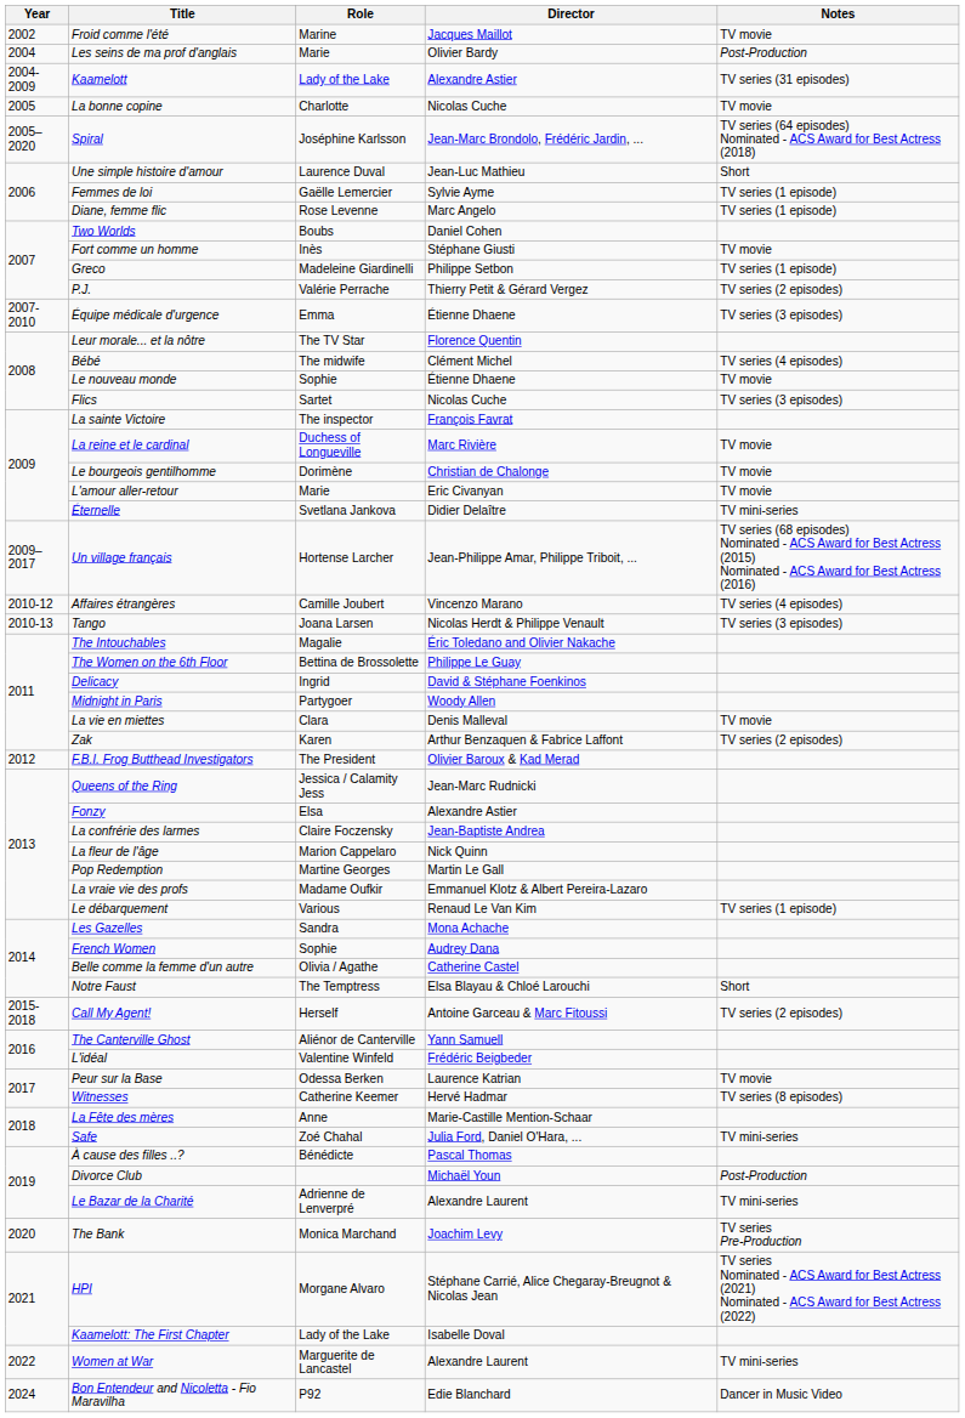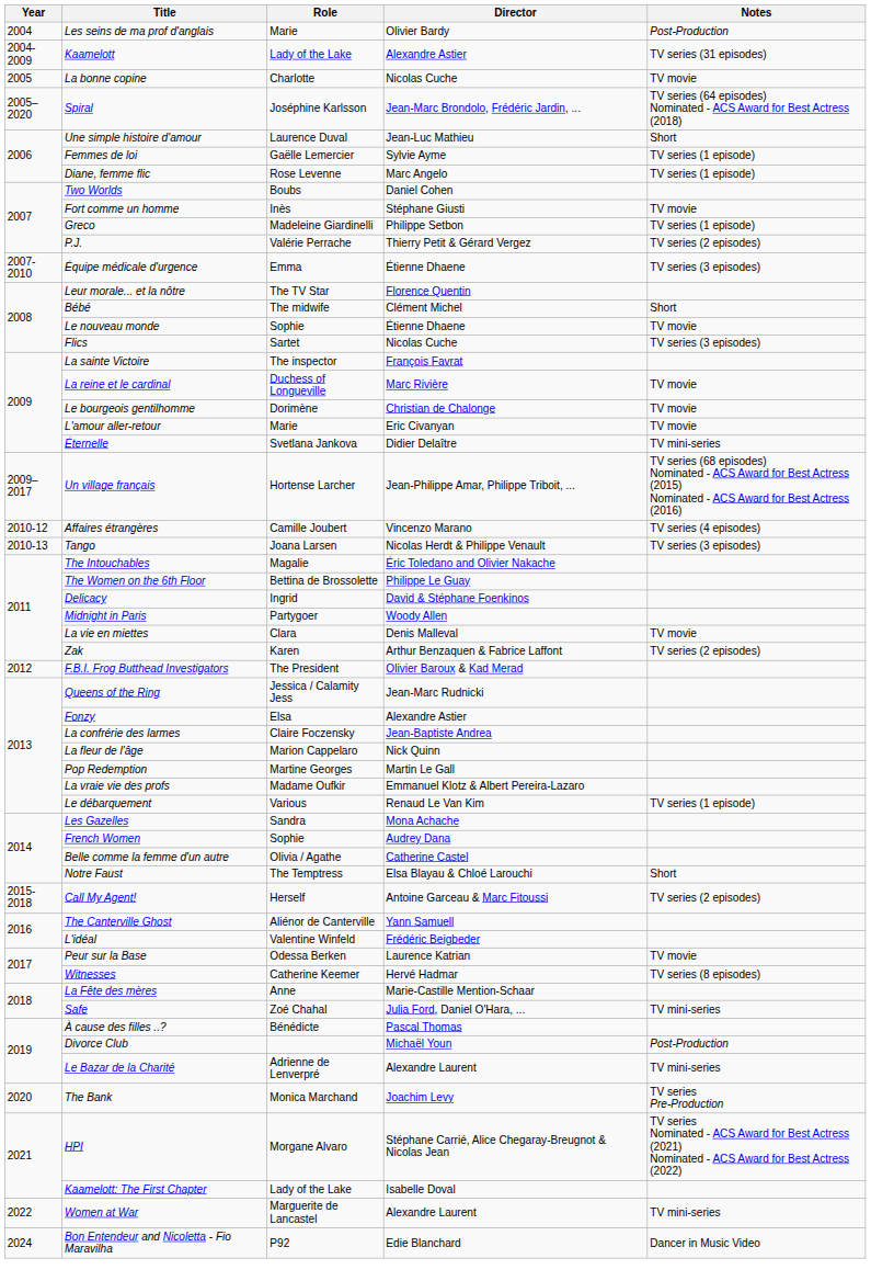- row: 2002 | Froid comme l'été | Marine | Jacques Maillot | TV movie
Bébé | Notes: TV series (4 episodes) -> Short
